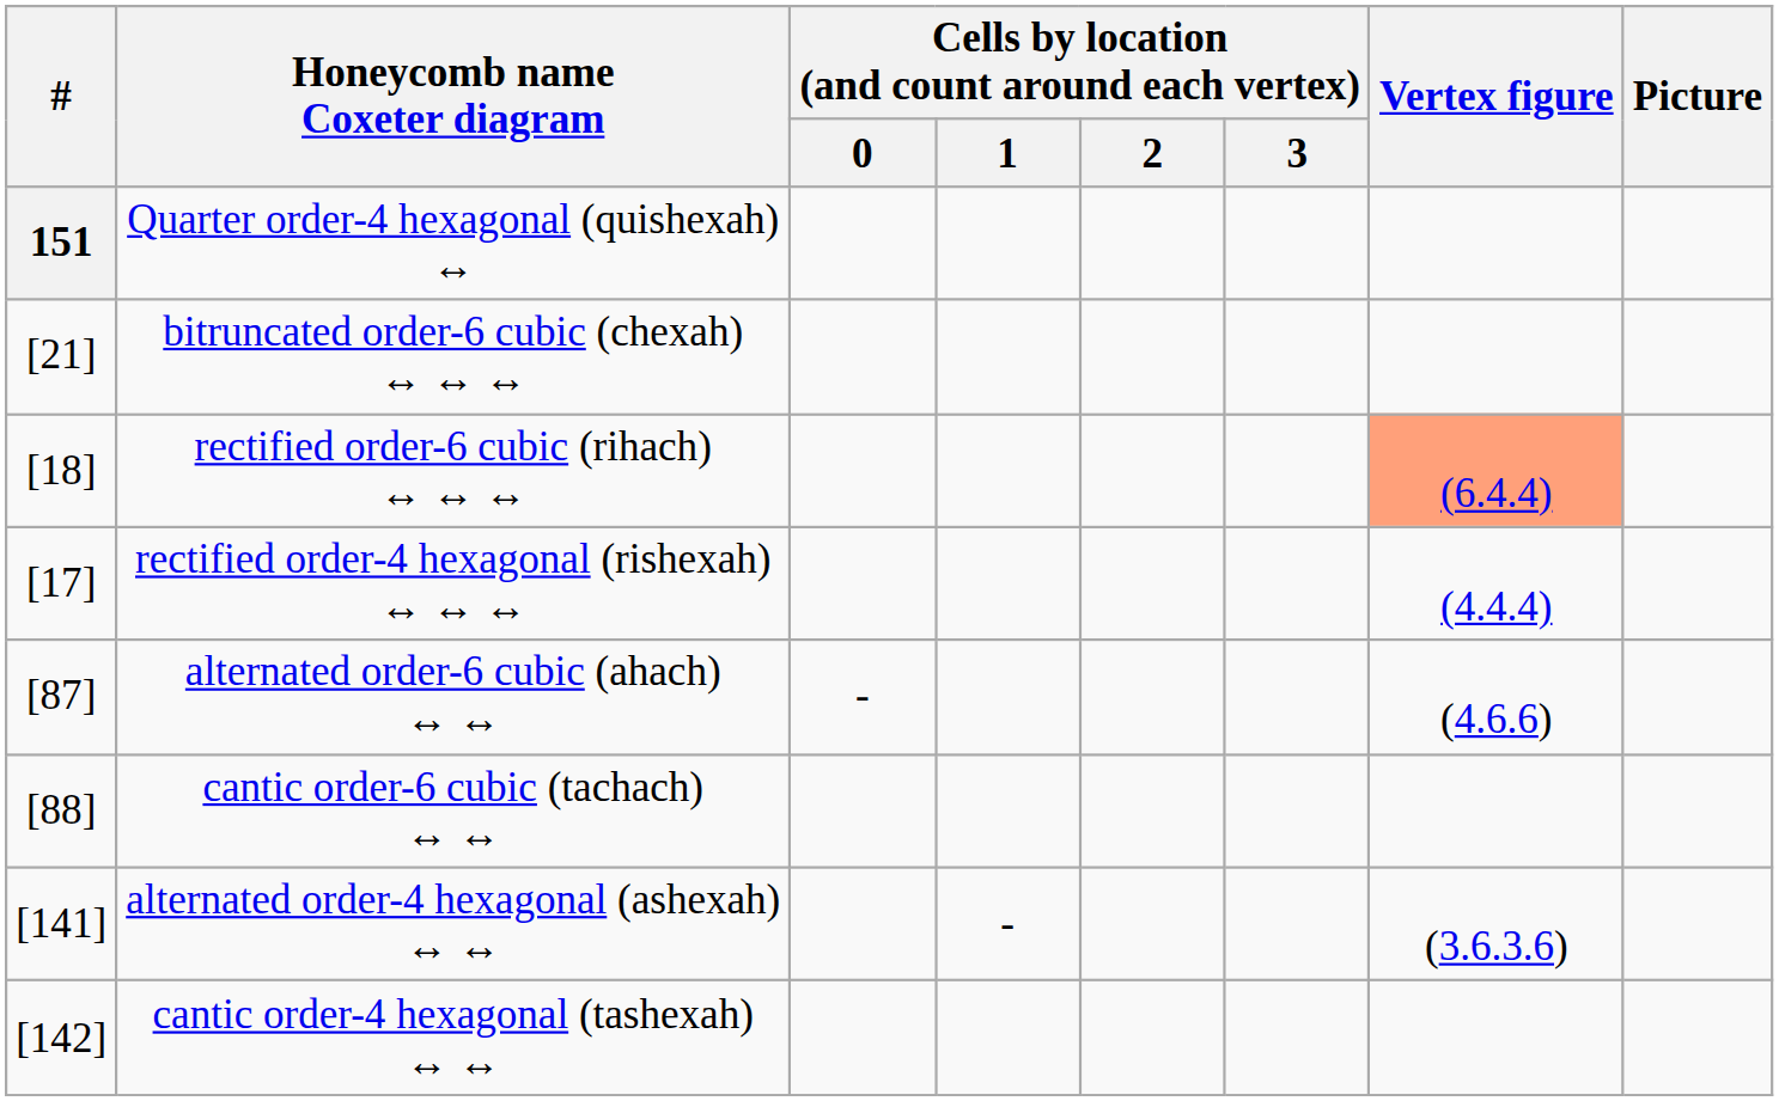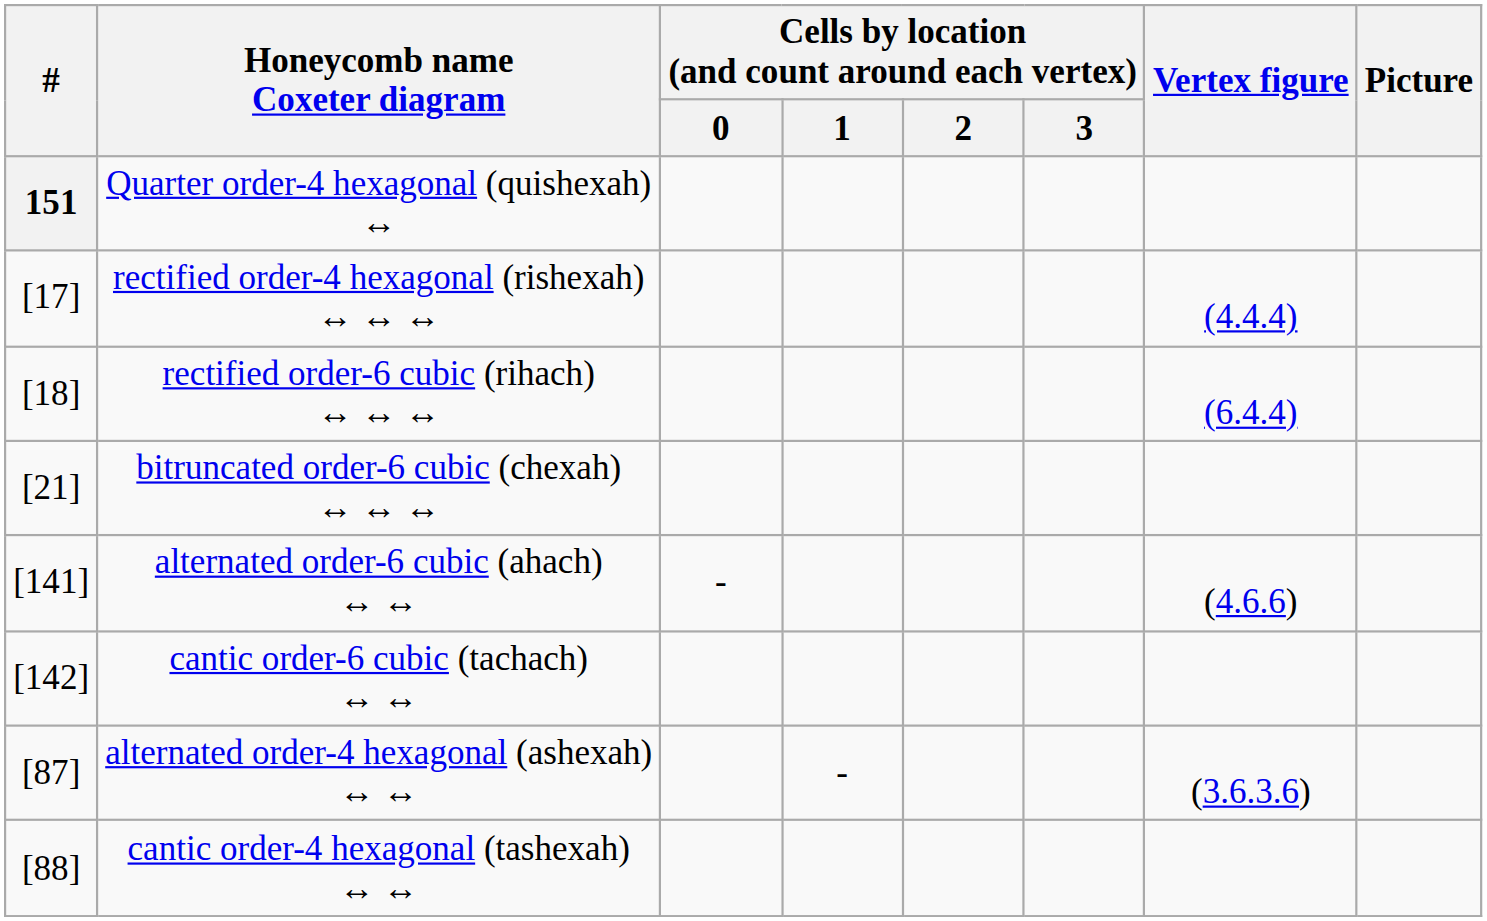rows swapped: rectified order-4 hexagonal (rishexah) ↔ ↔ ↔ <-> bitruncated order-6 cubic (chexah) ↔ ↔ ↔
rectified order-6 cubic (rihach) ↔ ↔ ↔ | Vertex figure: lightsalmon background -> no background
alternated order-6 cubic (ahach) ↔ ↔ | #: [87] -> [141]
cantic order-6 cubic (tachach) ↔ ↔ | #: [88] -> [142]
alternated order-4 hexagonal (ashexah) ↔ ↔ | #: [141] -> [87]
cantic order-4 hexagonal (tashexah) ↔ ↔ | #: [142] -> [88]
